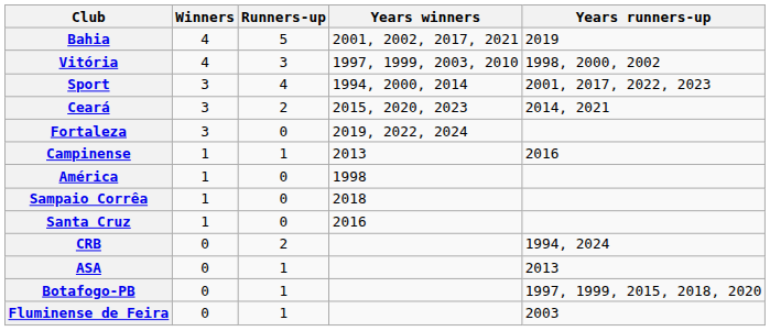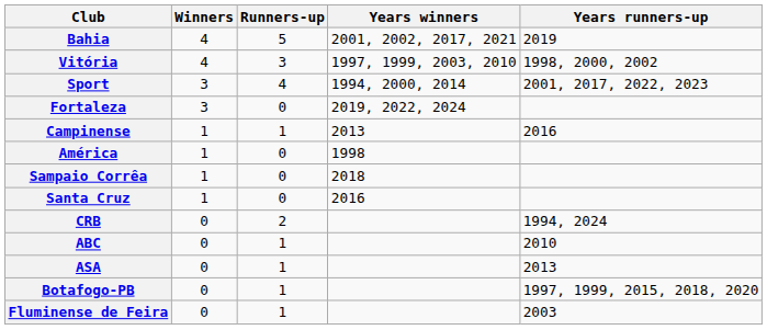- row: Ceará | 3 | 2 | 2015, 2020, 2023 | 2014, 2021
+ row: ABC | 0 | 1 | 2010
